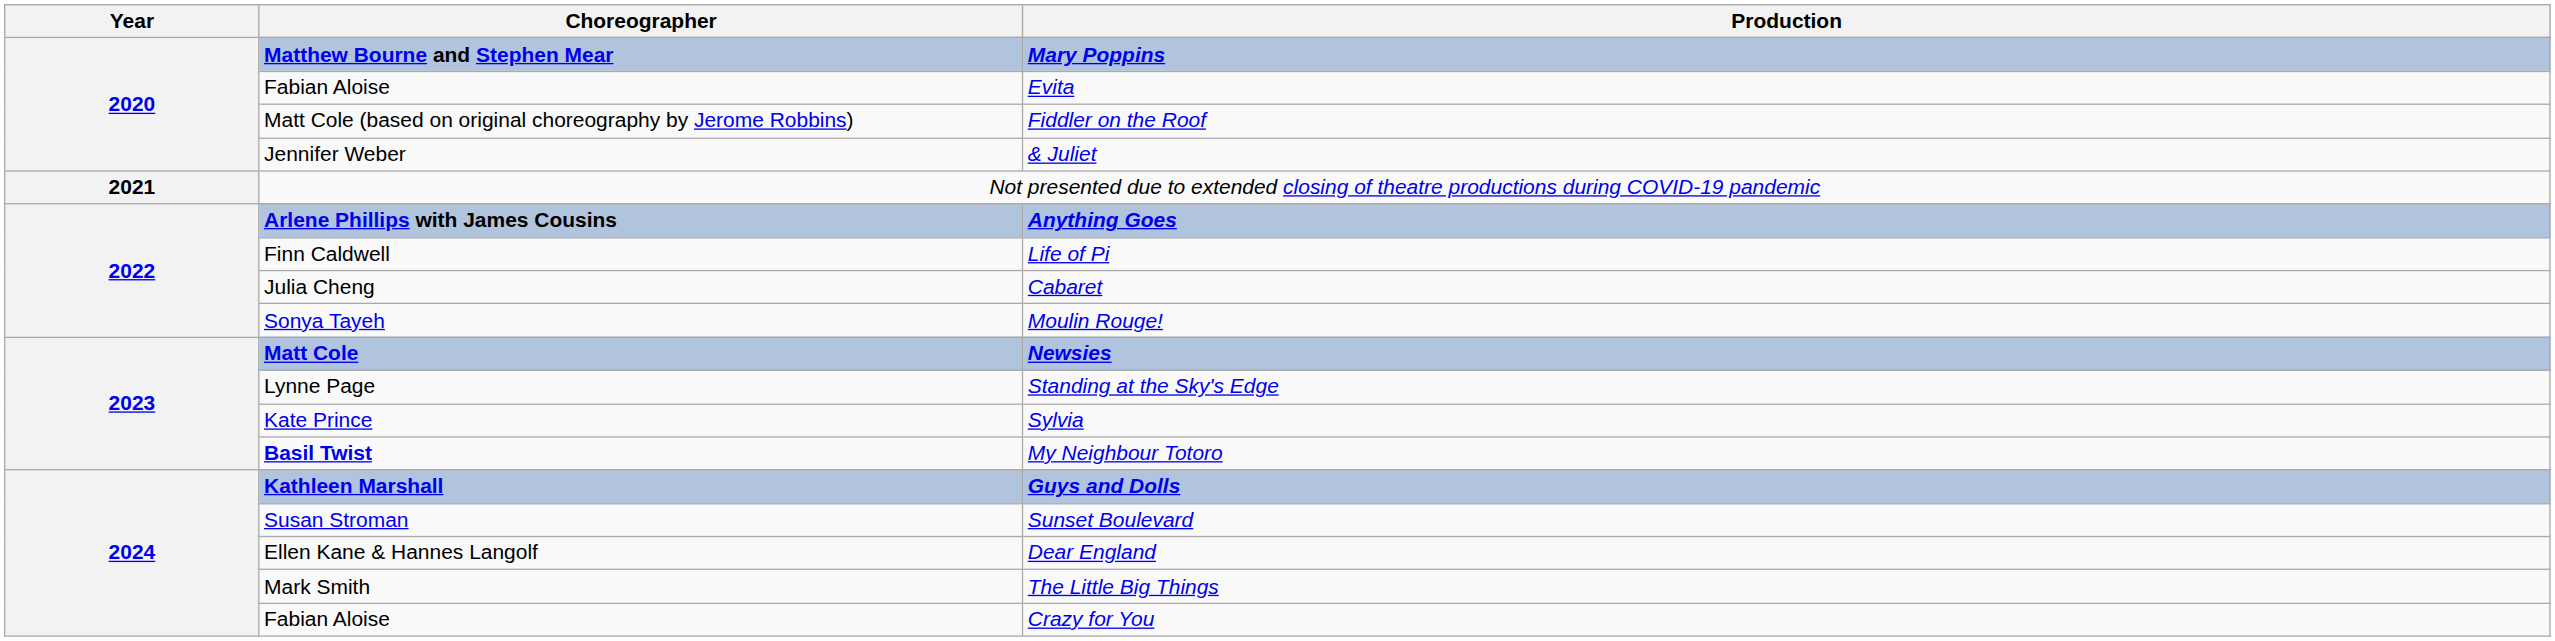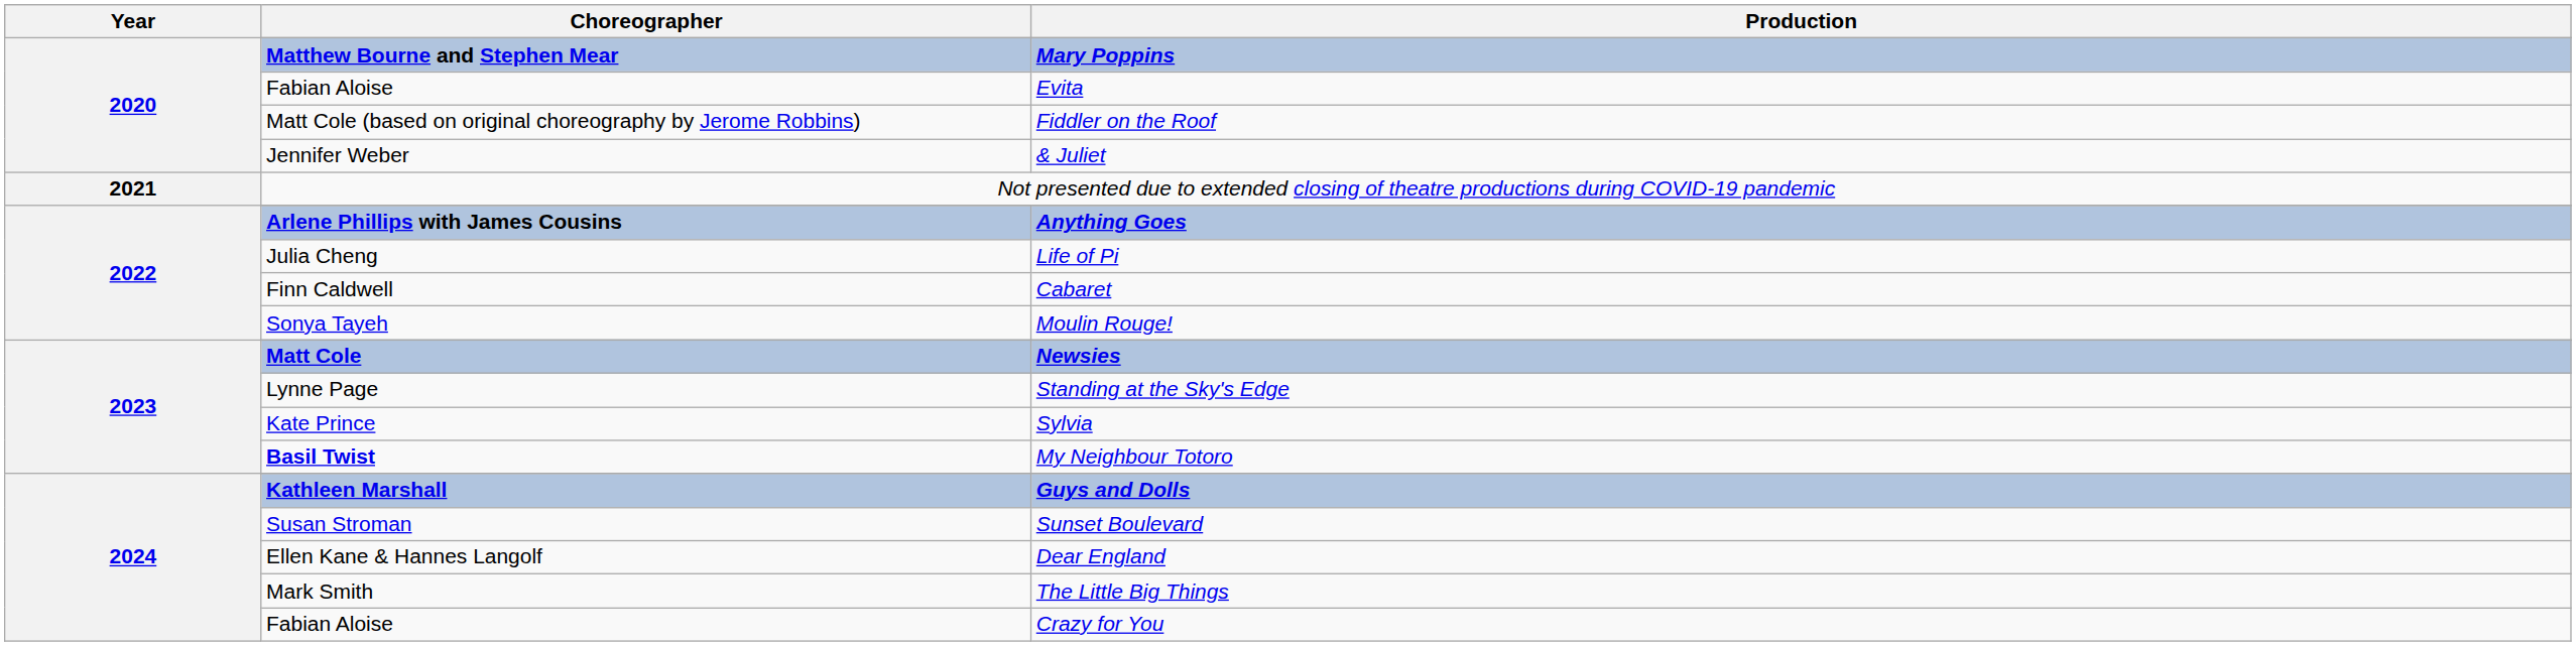Life of Pi | Choreographer: Finn Caldwell -> Julia Cheng
Cabaret | Choreographer: Julia Cheng -> Finn Caldwell
